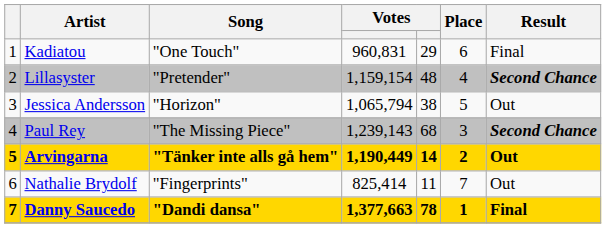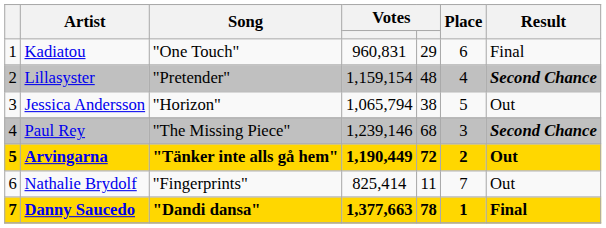Paul Rey | column 4: 1,239,143 -> 1,239,146
Arvingarna | column 5: 14 -> 72
